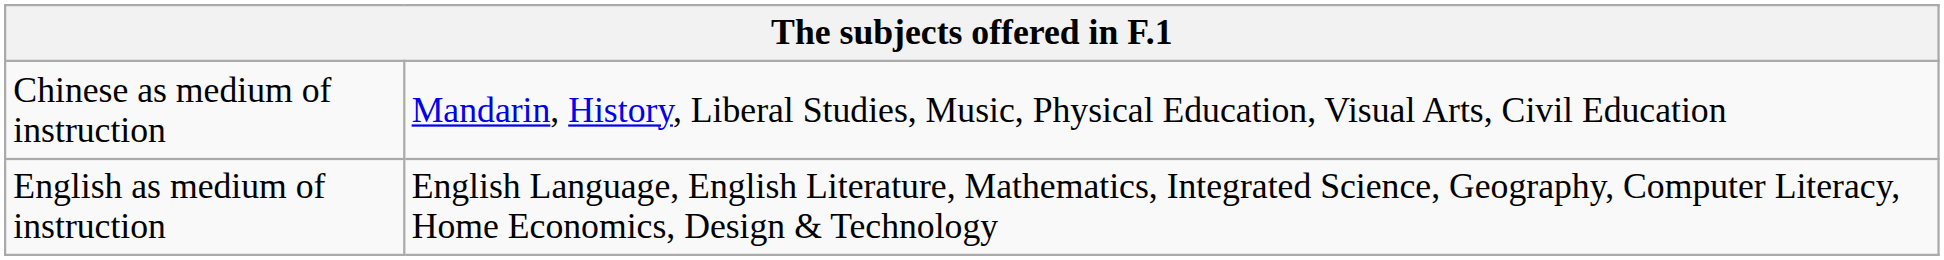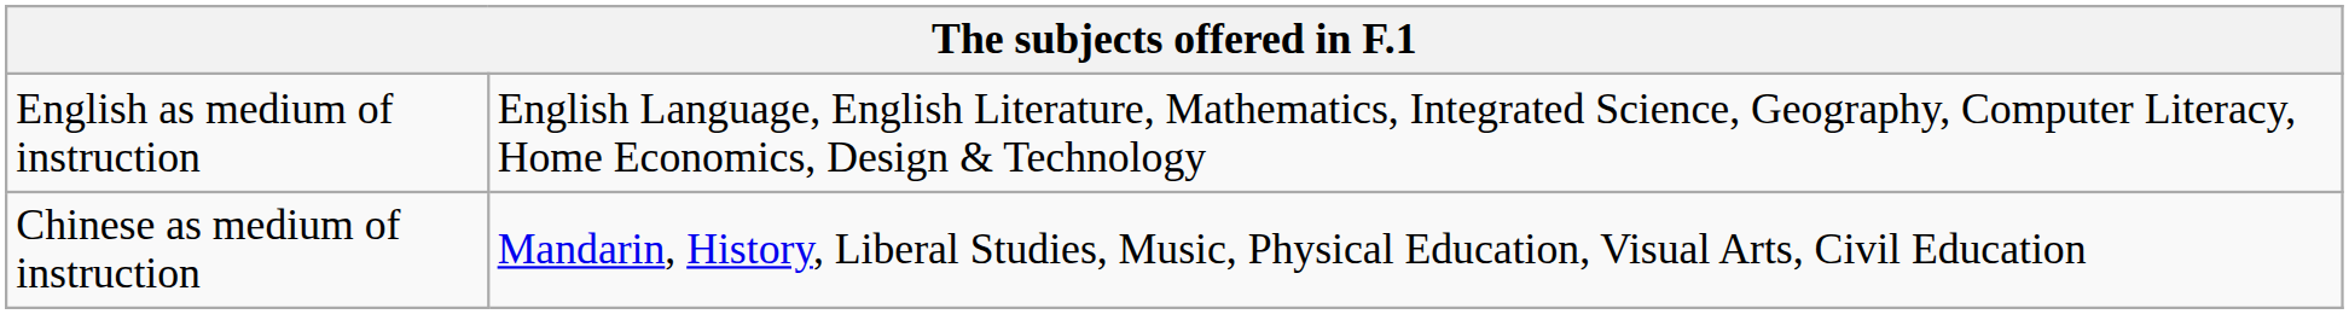rows swapped: Chinese as medium of instruction <-> English as medium of instruction
